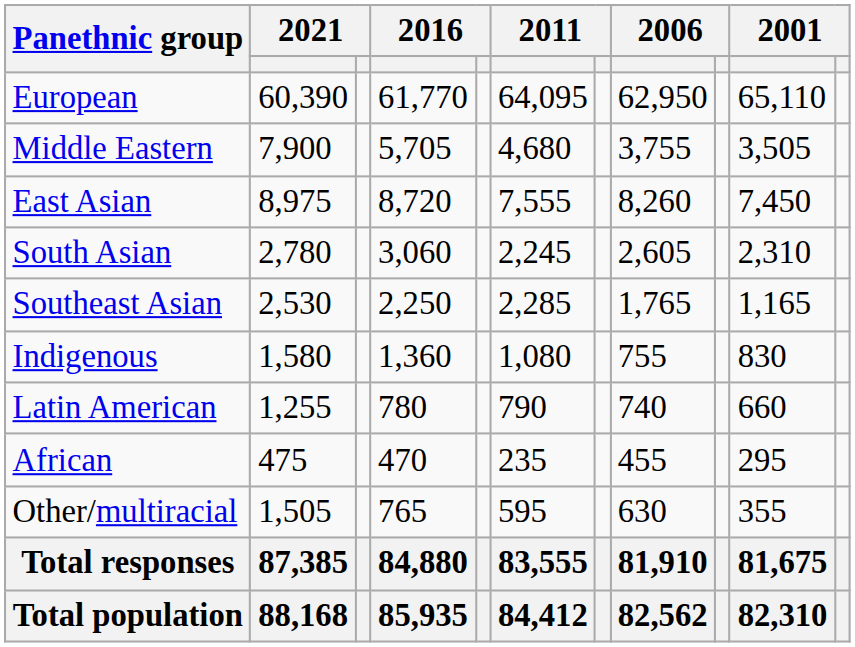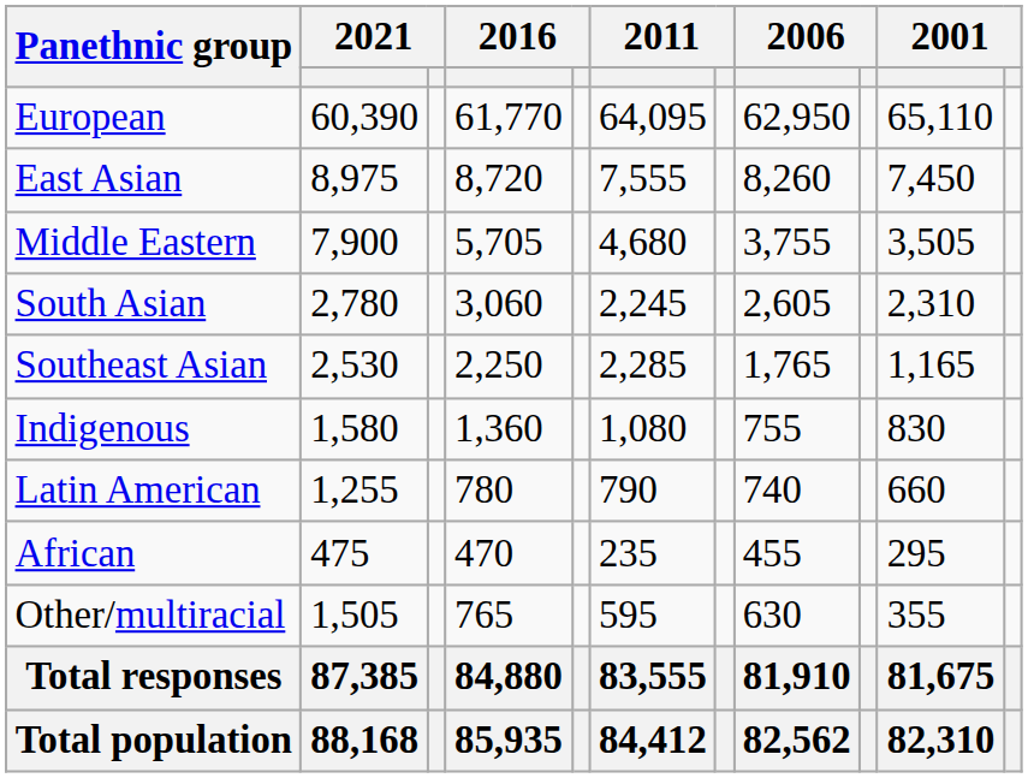rows swapped: East Asian <-> Middle Eastern
